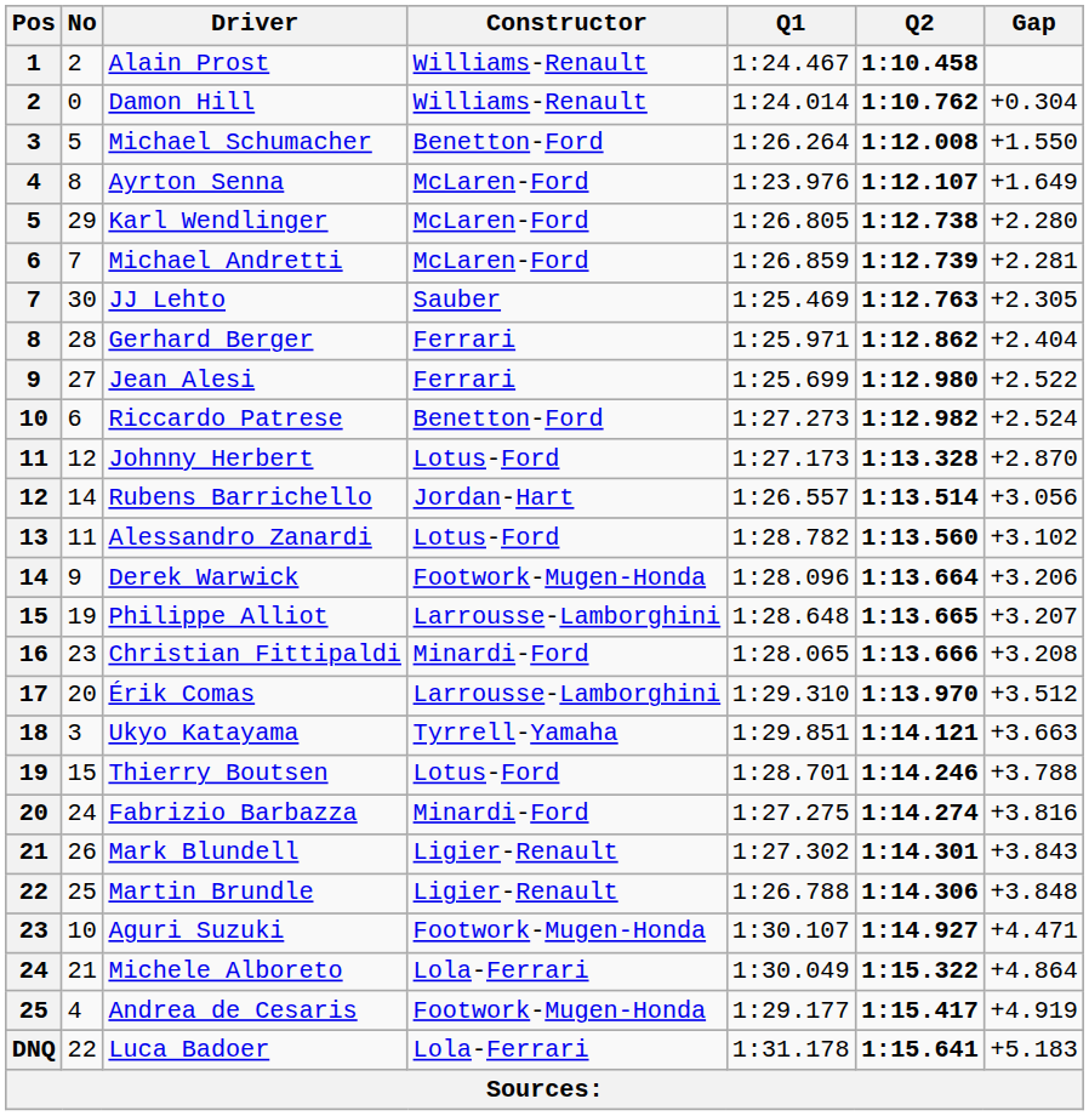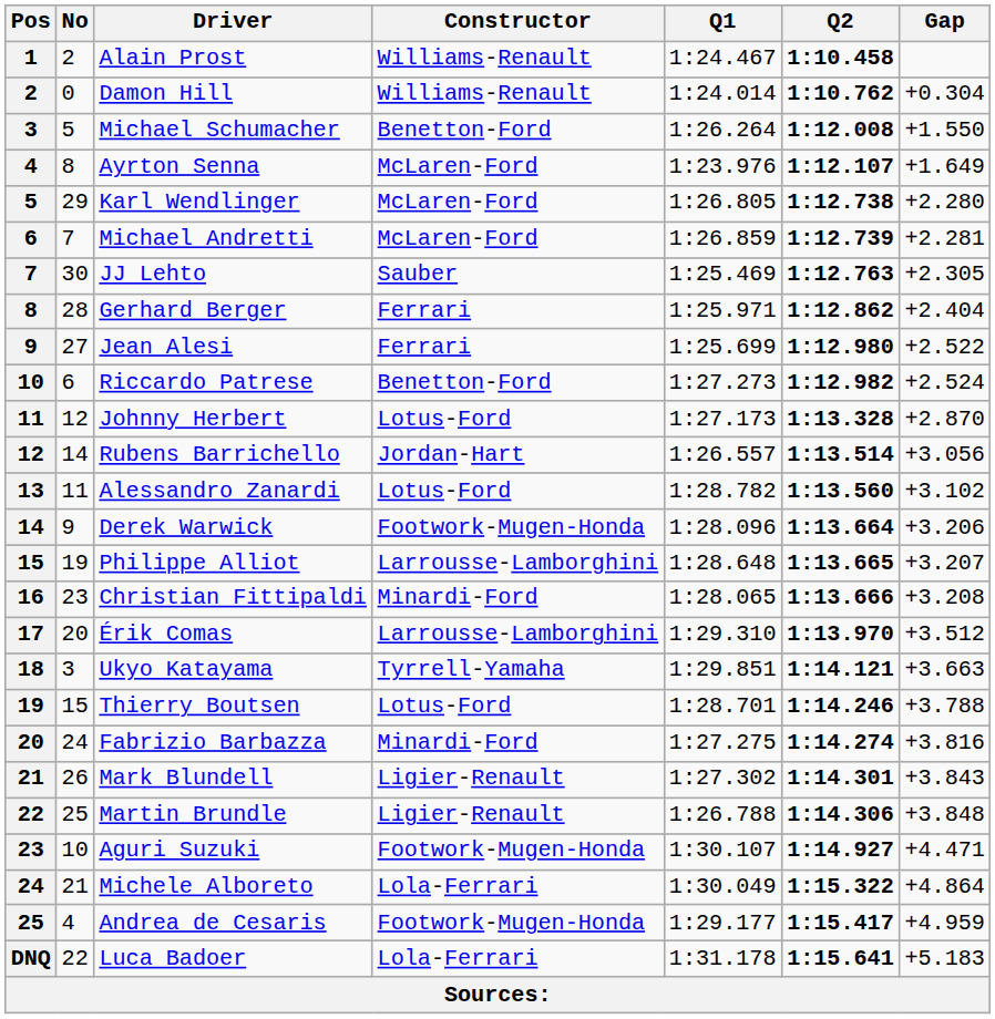Andrea de Cesaris | Gap: +4.919 -> +4.959
